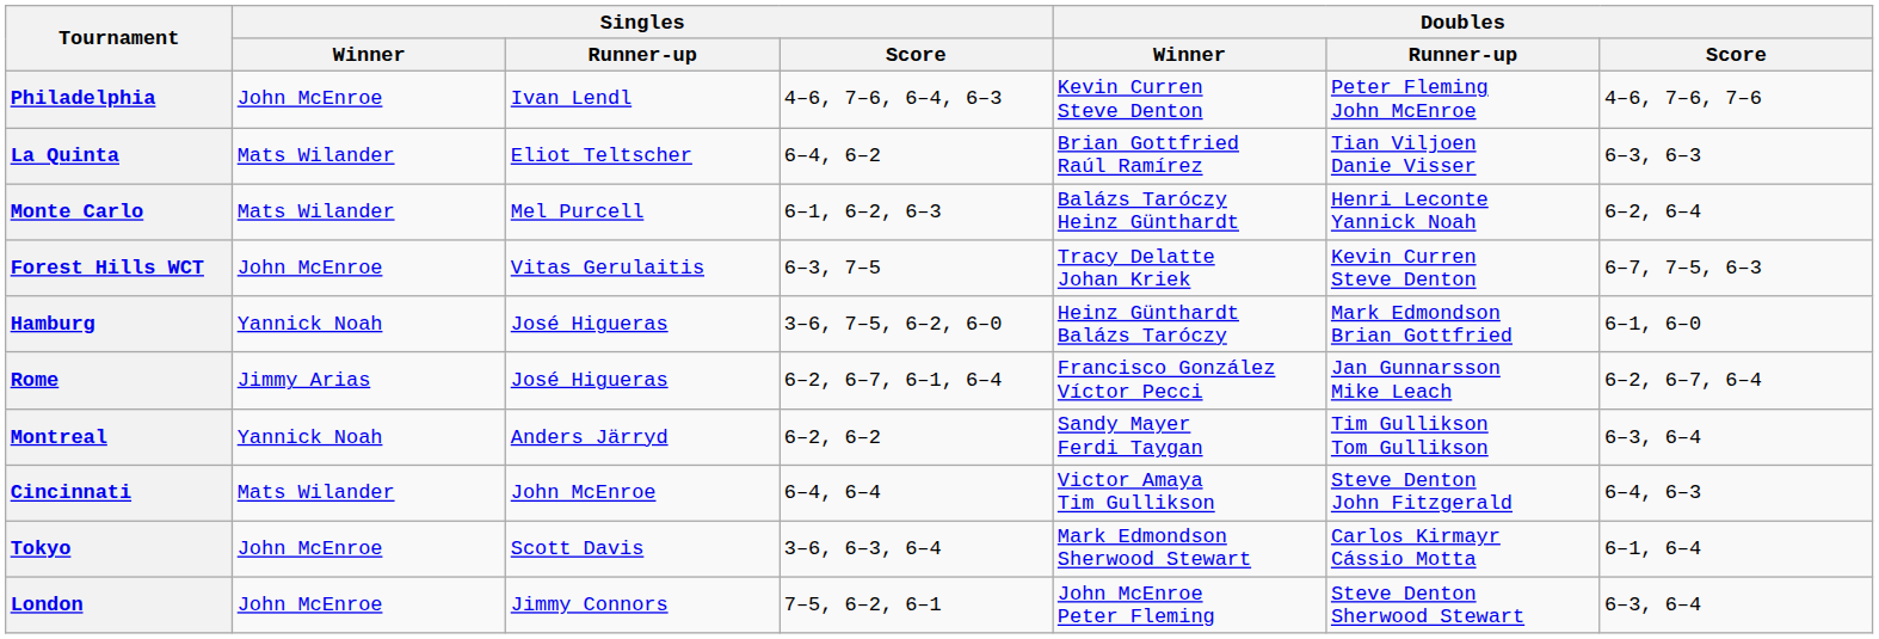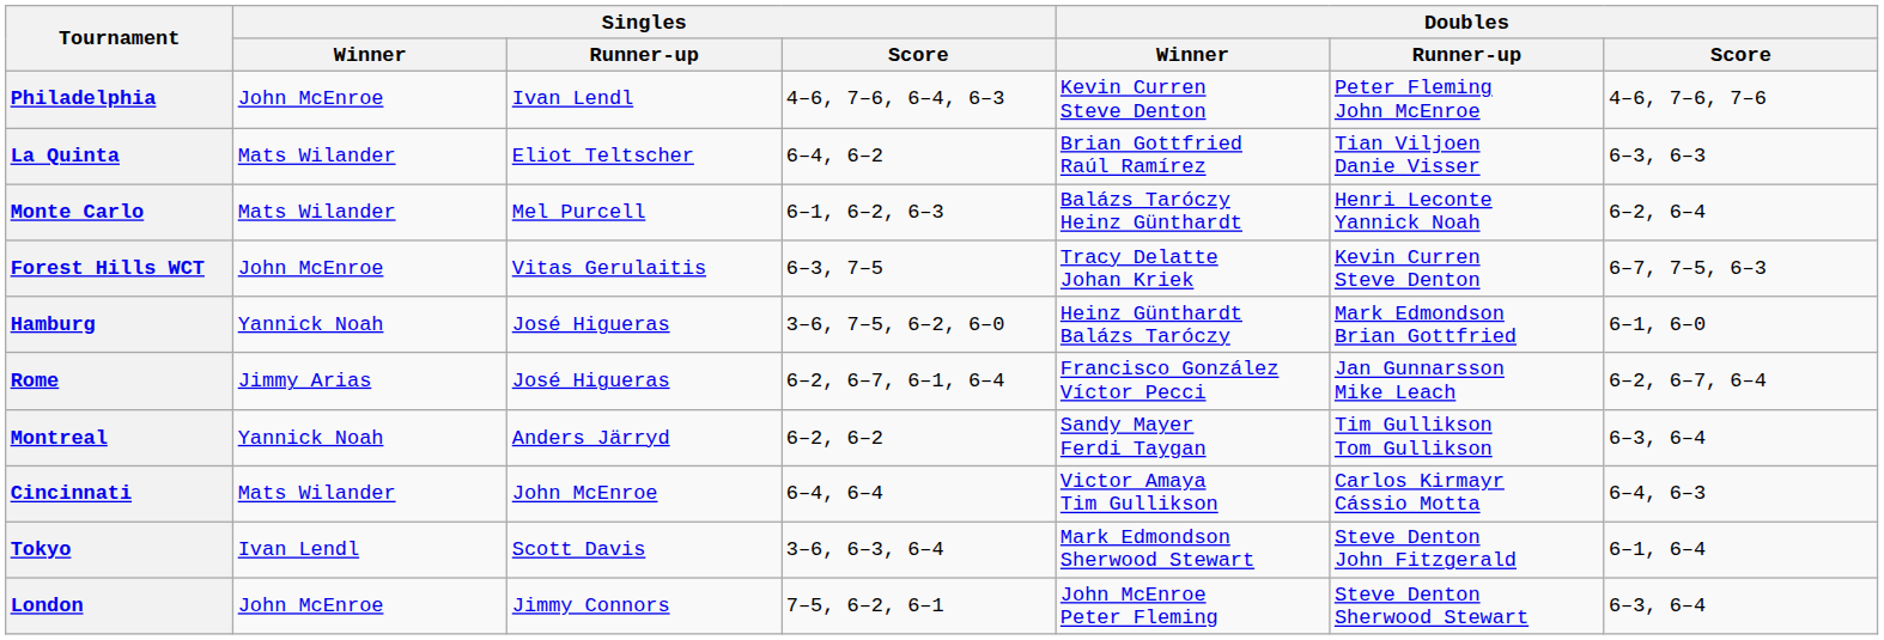Cincinnati | Doubles / Runner-up: Steve Denton John Fitzgerald -> Carlos Kirmayr Cássio Motta
Tokyo | Singles / Winner: John McEnroe -> Ivan Lendl
Tokyo | Doubles / Runner-up: Carlos Kirmayr Cássio Motta -> Steve Denton John Fitzgerald
